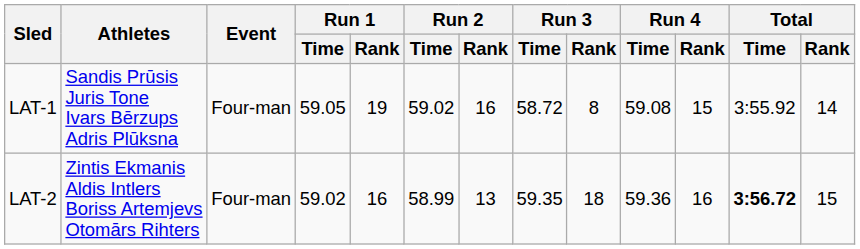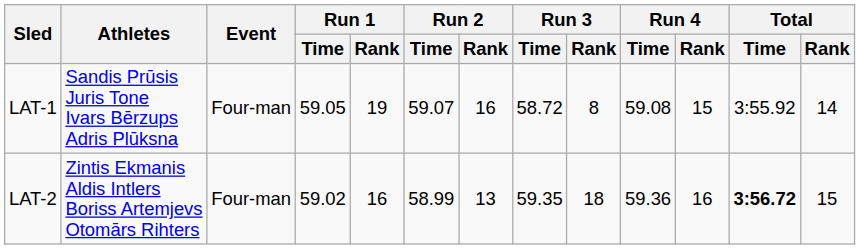LAT-1 | Run 2 / Time: 59.02 -> 59.07
